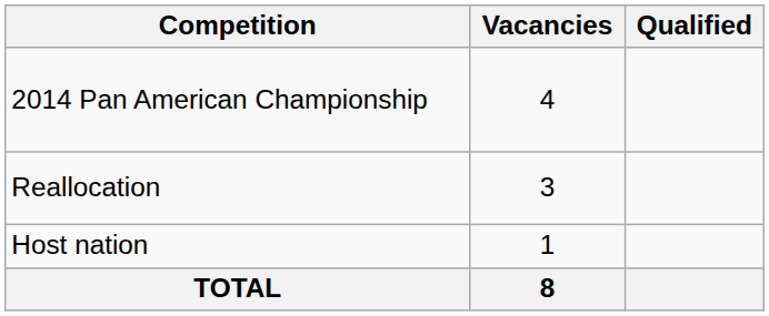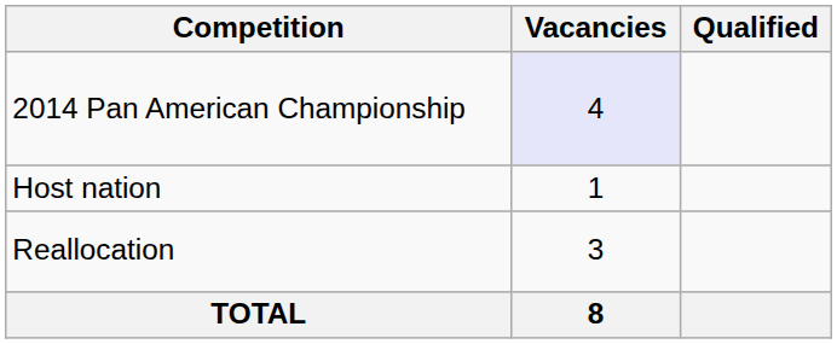2014 Pan American Championship | Vacancies: no background -> lavender background
rows swapped: Host nation <-> Reallocation
